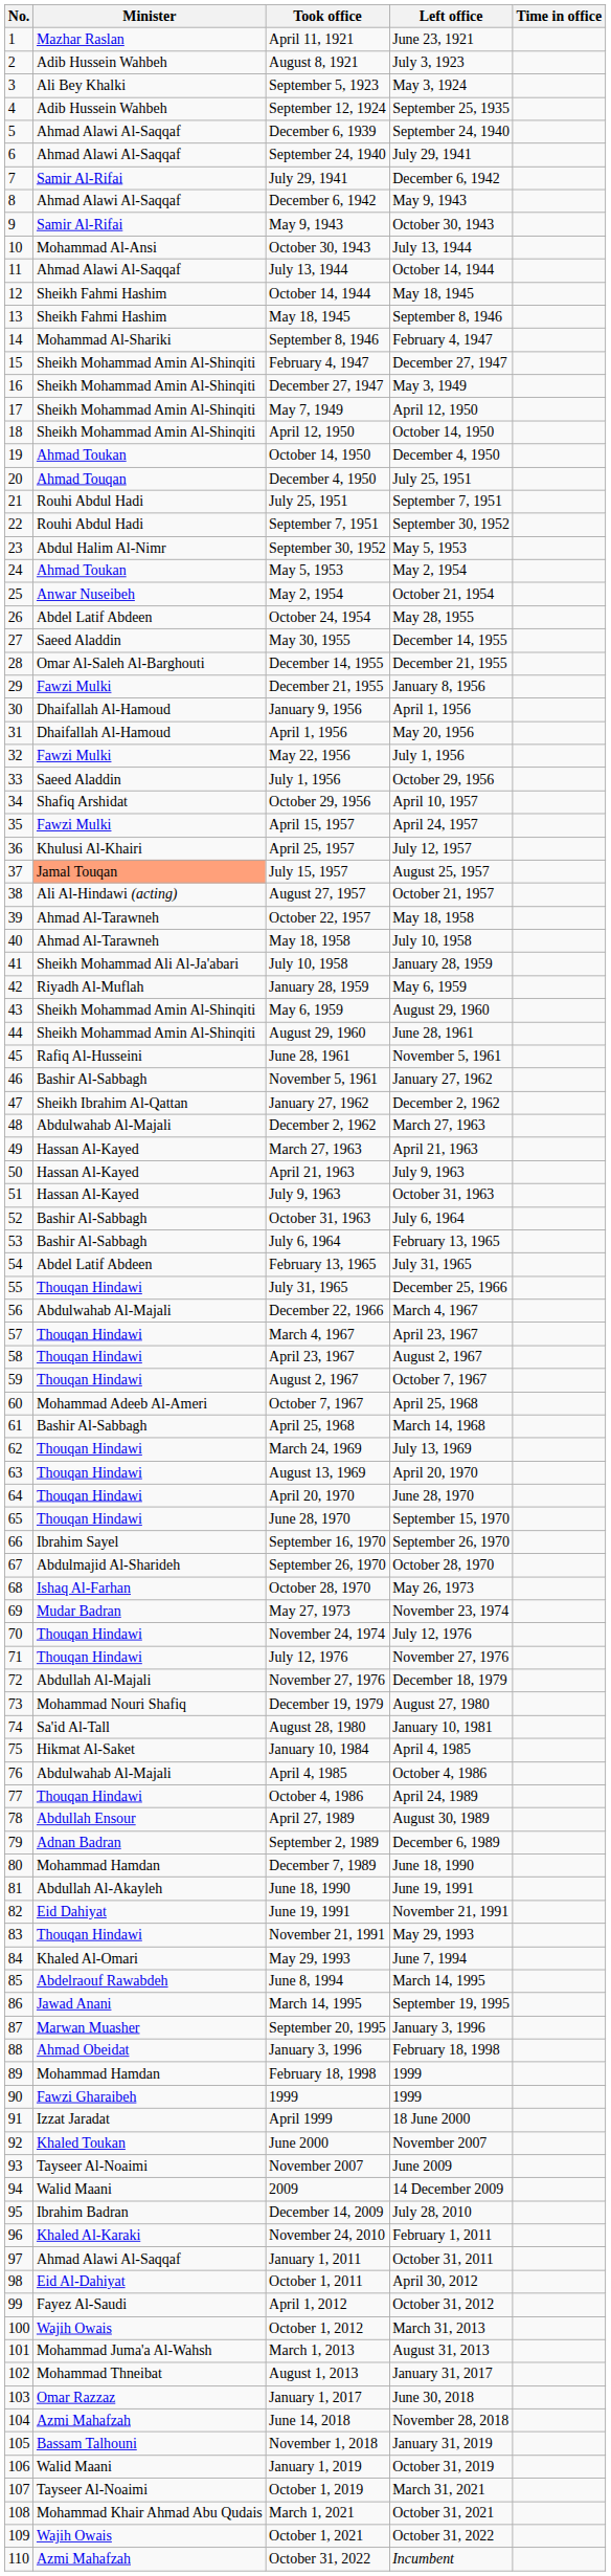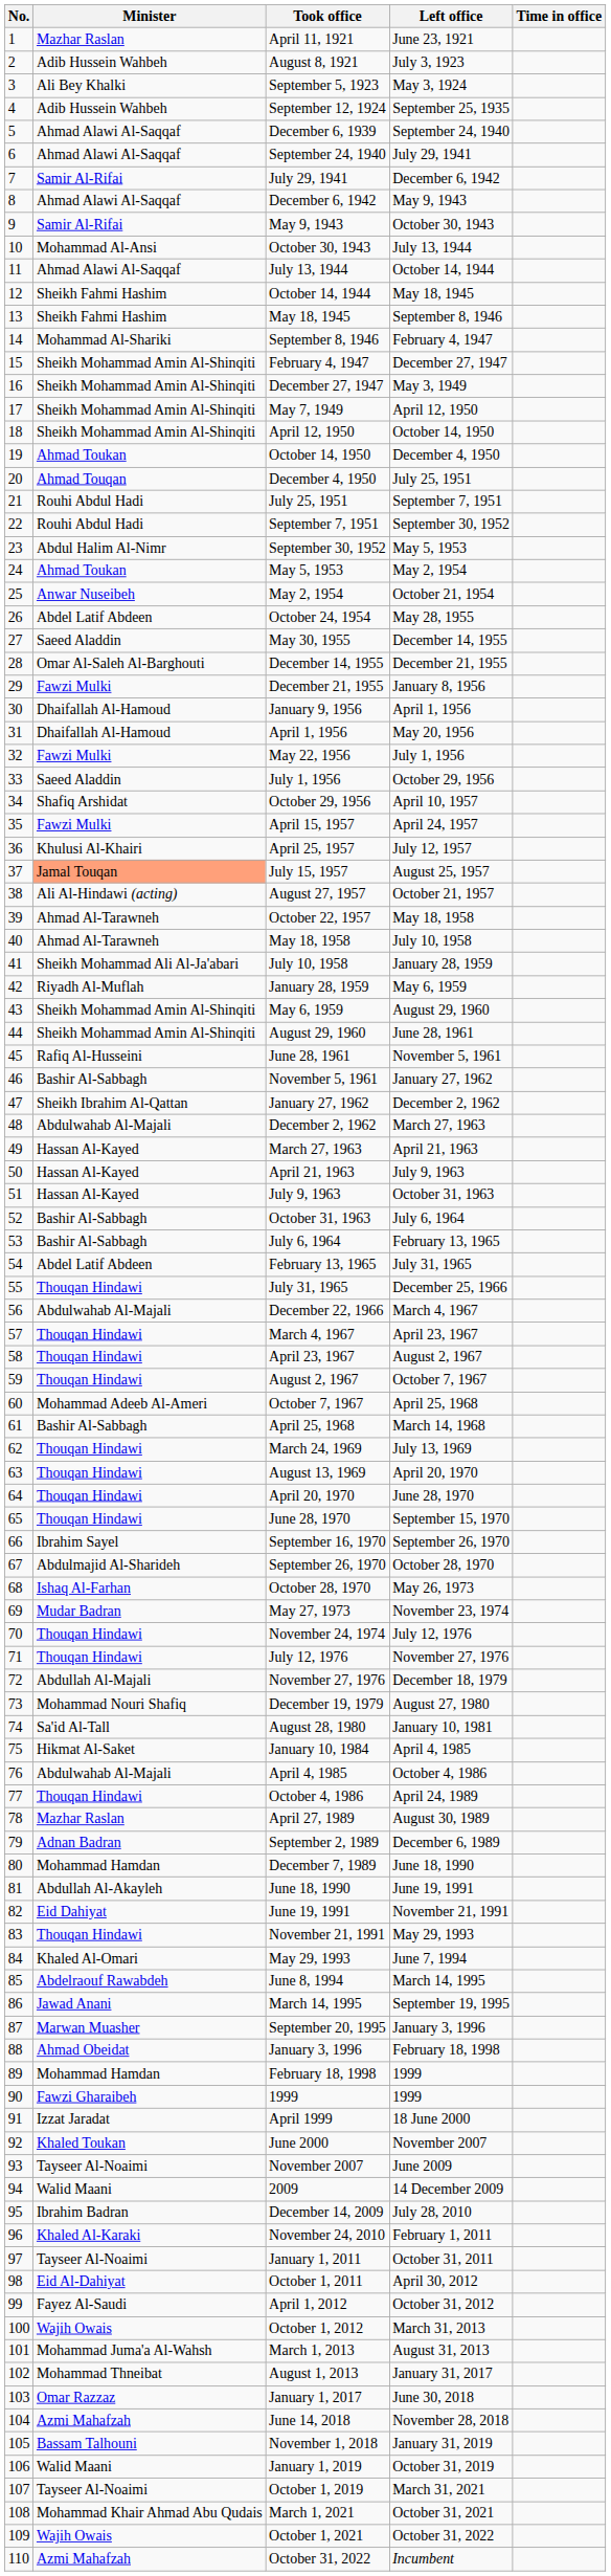April 27, 1989 | Minister: Abdullah Ensour -> Mazhar Raslan
January 1, 2011 | Minister: Ahmad Alawi Al-Saqqaf -> Tayseer Al-Noaimi
